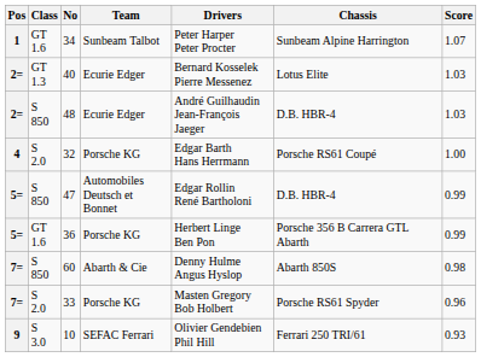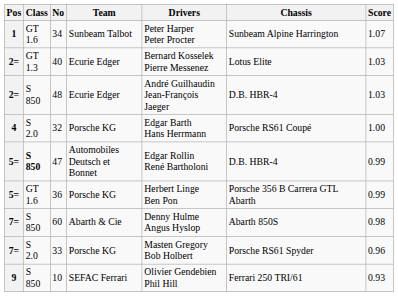47 | Class: normal -> bold
10 | Class: S 3.0 -> S 850
